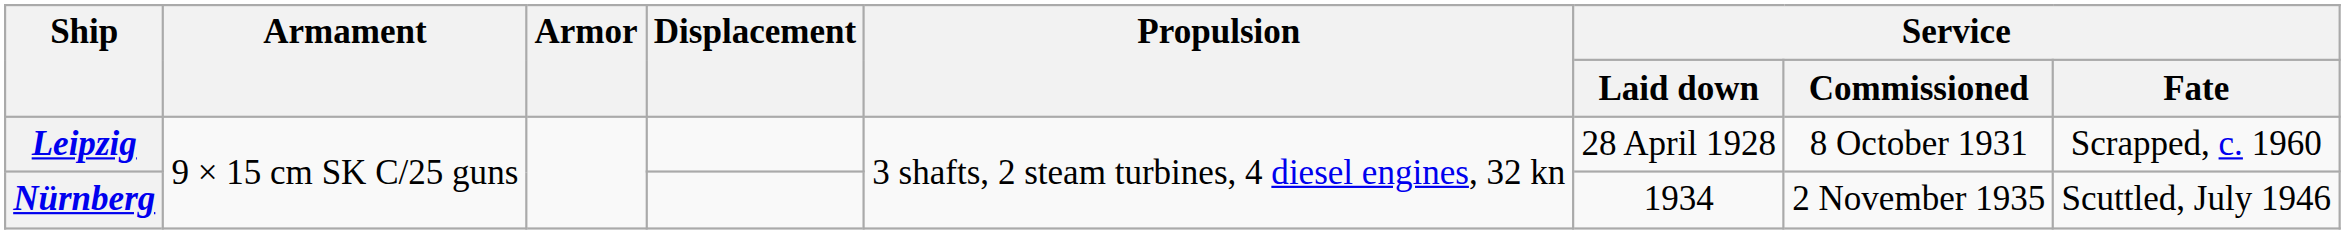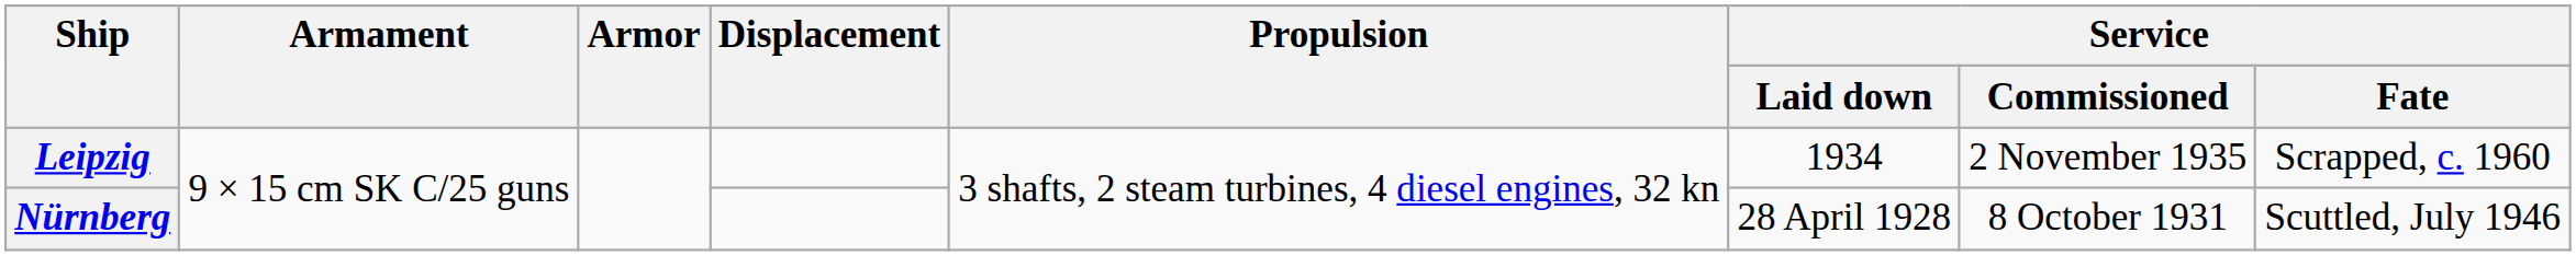Leipzig | Service / Laid down: 28 April 1928 -> 1934
Leipzig | Service / Commissioned: 8 October 1931 -> 2 November 1935
Nürnberg | Service / Laid down: 1934 -> 28 April 1928
Nürnberg | Service / Commissioned: 2 November 1935 -> 8 October 1931
